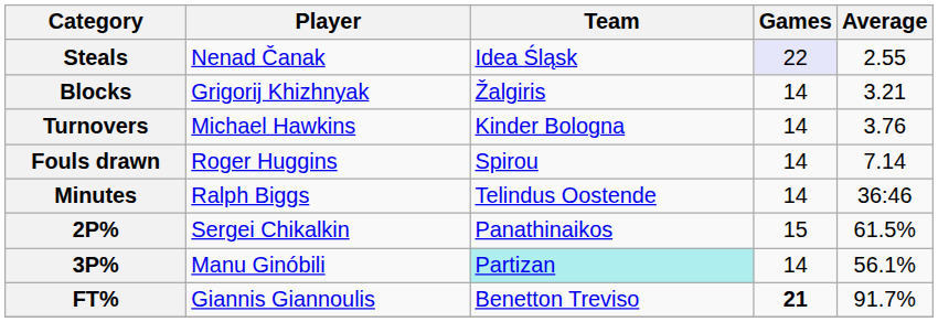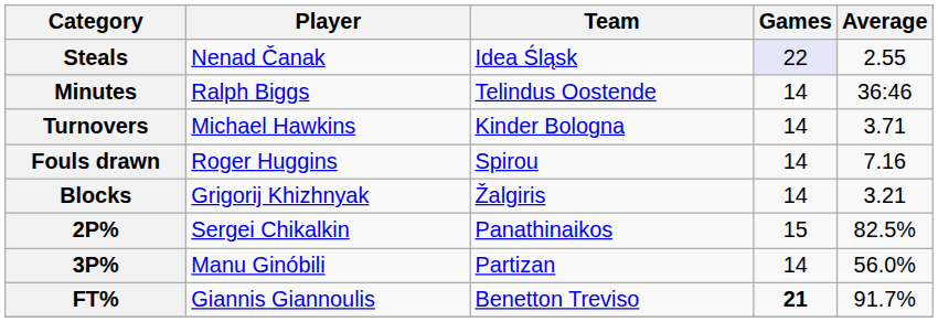rows swapped: Blocks <-> Minutes
Turnovers | Average: 3.76 -> 3.71
Fouls drawn | Average: 7.14 -> 7.16
2P% | Average: 61.5% -> 82.5%
3P% | Team: paleturquoise background -> no background
3P% | Average: 56.1% -> 56.0%
